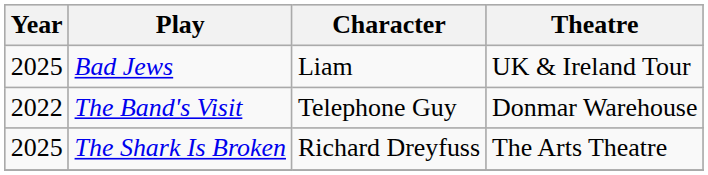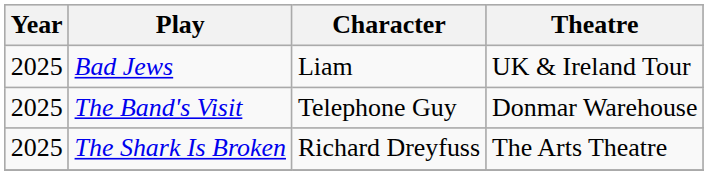The Band's Visit | Year: 2022 -> 2025
